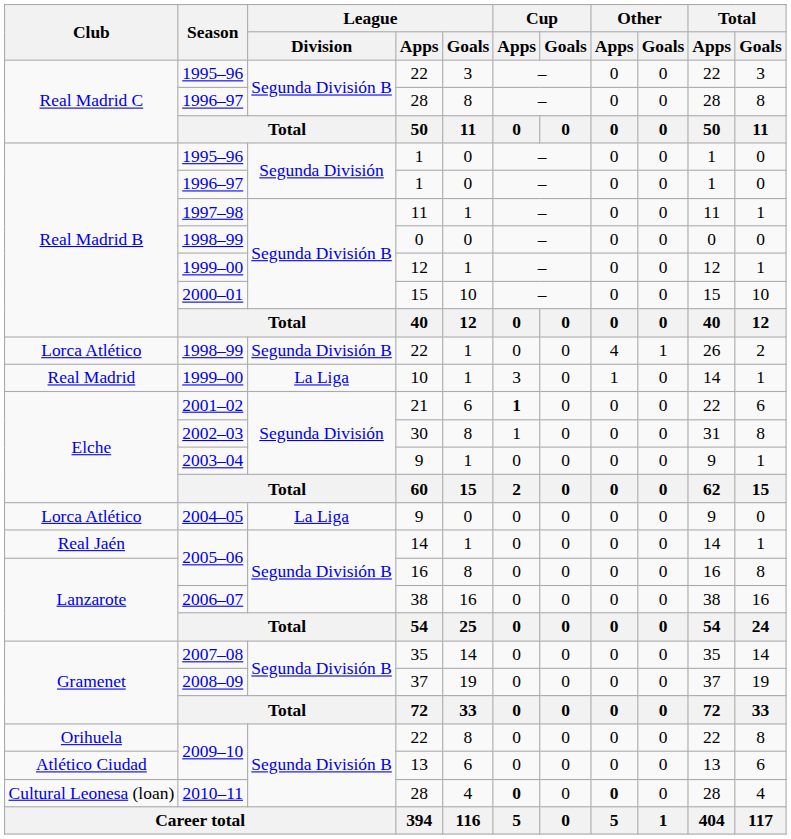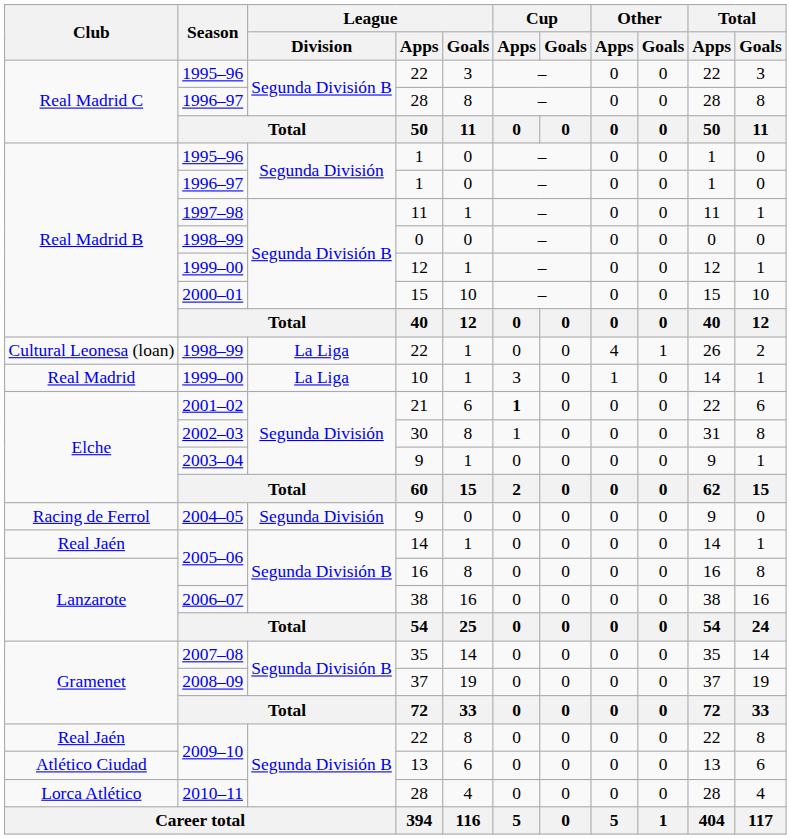1998–99 / 22 | Club: Lorca Atlético -> Cultural Leonesa (loan)
1998–99 / 22 | League / Division: Segunda División B -> La Liga
2004–05 / 9 | Club: Lorca Atlético -> Racing de Ferrol
2004–05 / 9 | League / Division: La Liga -> Segunda División
2009–10 / 22 | Club: Orihuela -> Real Jaén
2010–11 / 28 | Club: Cultural Leonesa (loan) -> Lorca Atlético
2010–11 / 28 | Cup / Apps: bold -> normal
2010–11 / 28 | Other / Apps: bold -> normal
